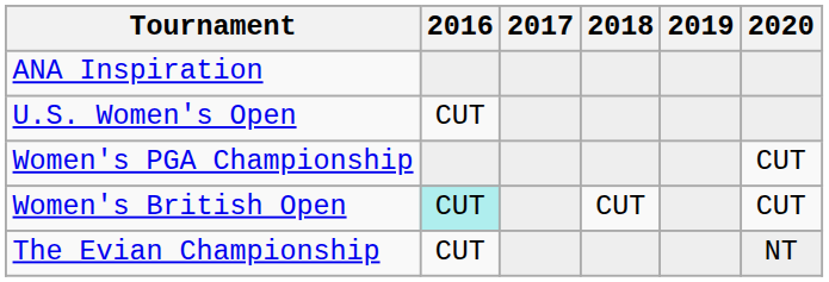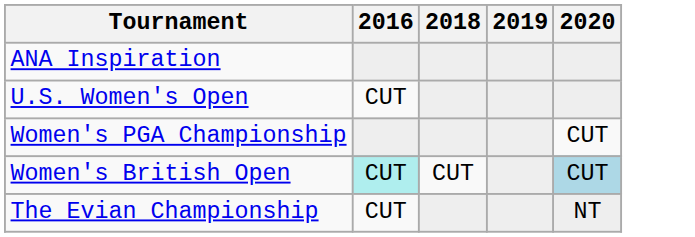- column: 2017
Women's British Open | 2020: no background -> lightblue background
